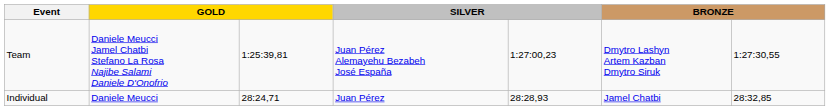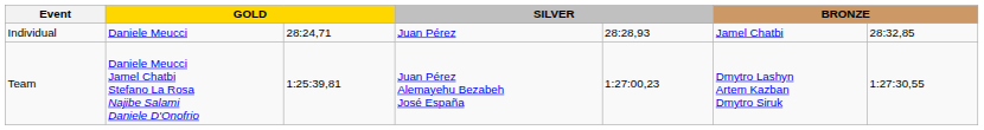rows swapped: Individual <-> Team
